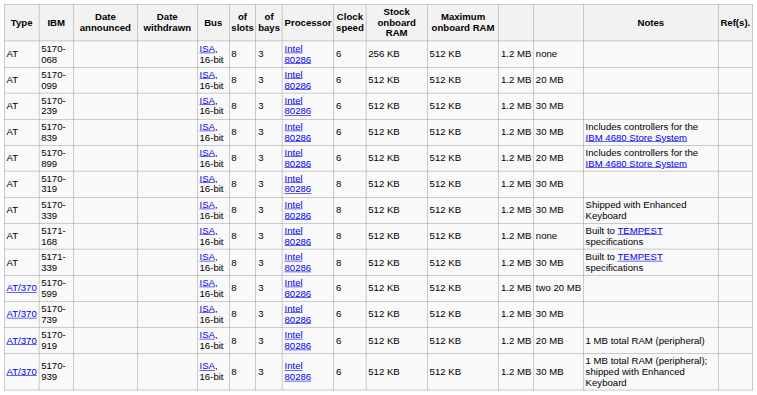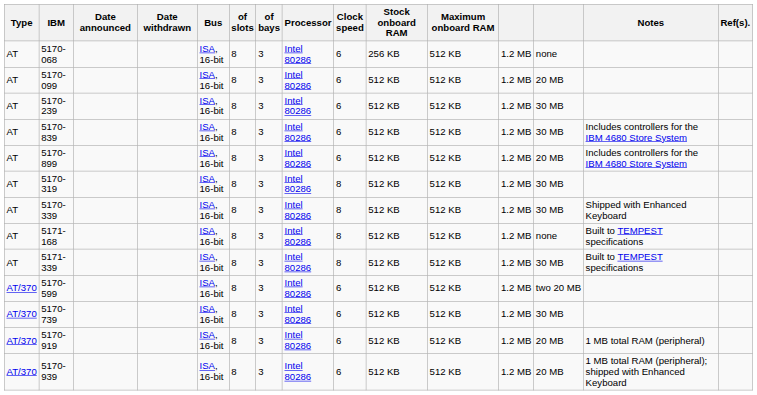5170-939 | column 13: 30 MB -> 20 MB
